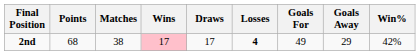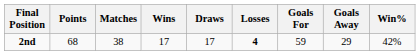2nd | Wins: pink background -> no background
2nd | Goals For: 49 -> 59
